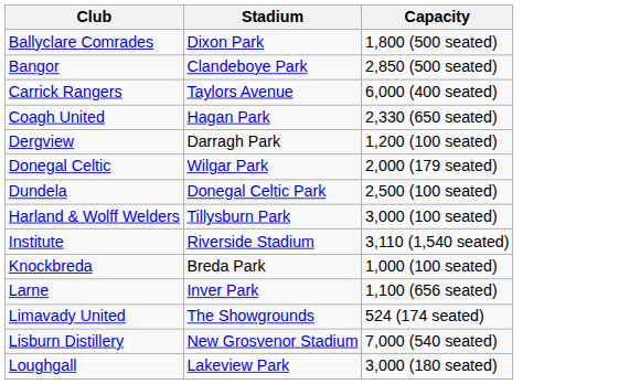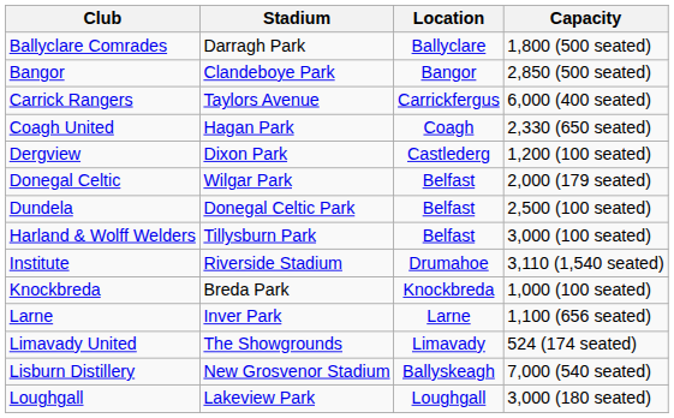+ column: Location | Ballyclare | Bangor | Carrickfergus | Coagh | Castlederg | Belfast | Belfast | Belfast | Drumahoe | Knockbreda | Larne | Limavady | Ballyskeagh | Loughgall
Ballyclare Comrades | Stadium: Dixon Park -> Darragh Park
Dergview | Stadium: Darragh Park -> Dixon Park
